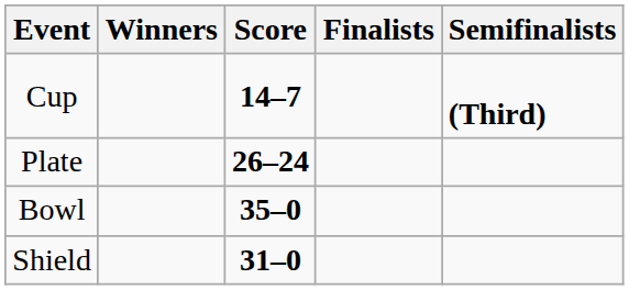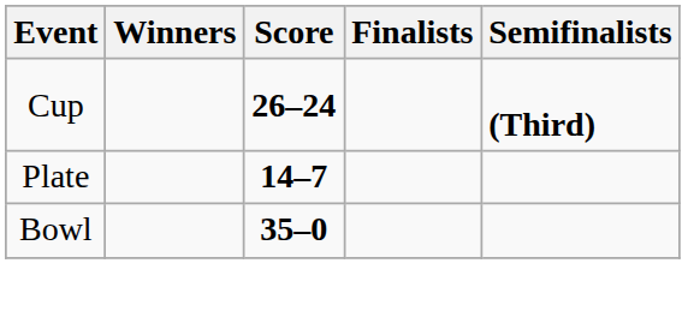Cup | Score: 14–7 -> 26–24
Plate | Score: 26–24 -> 14–7
- row: Shield | 31–0
